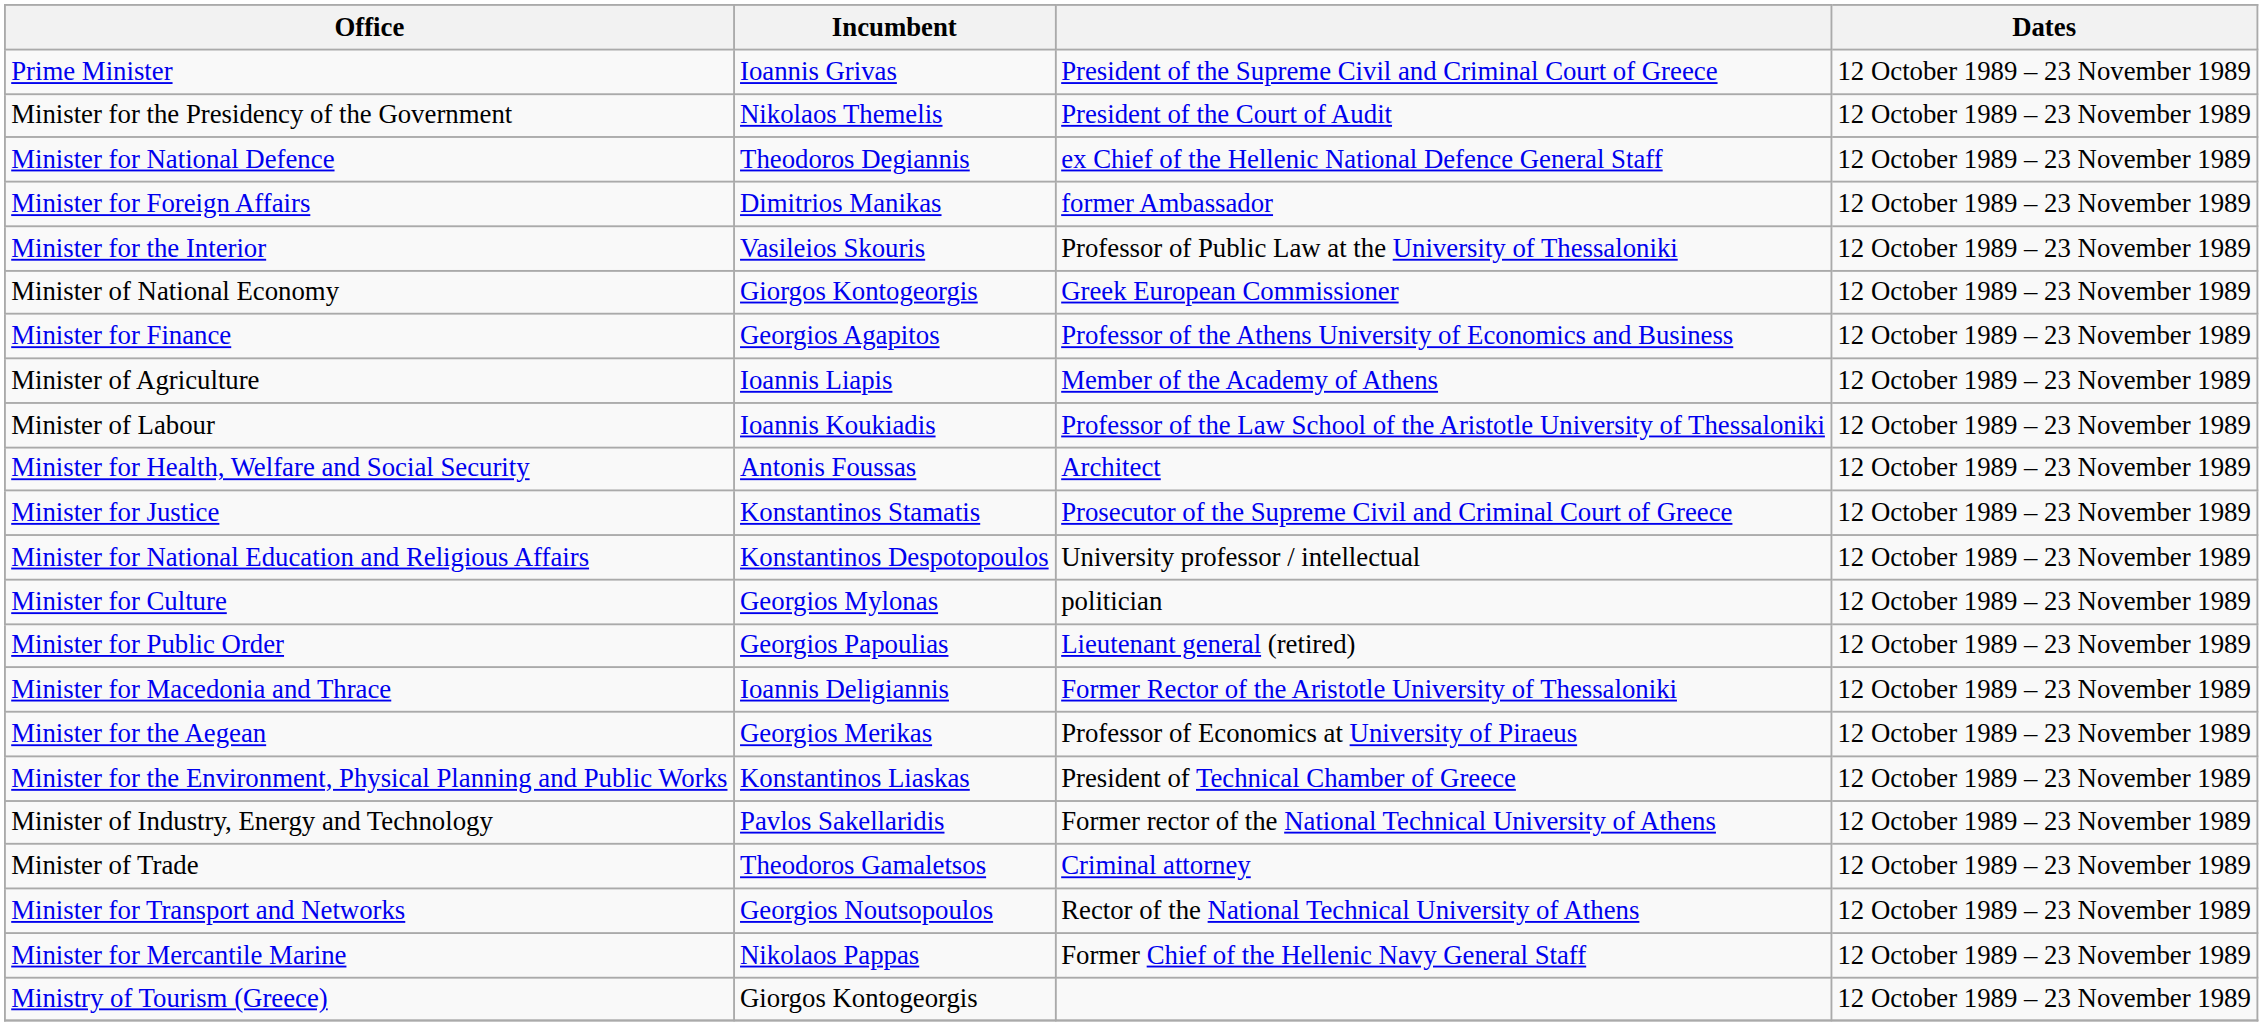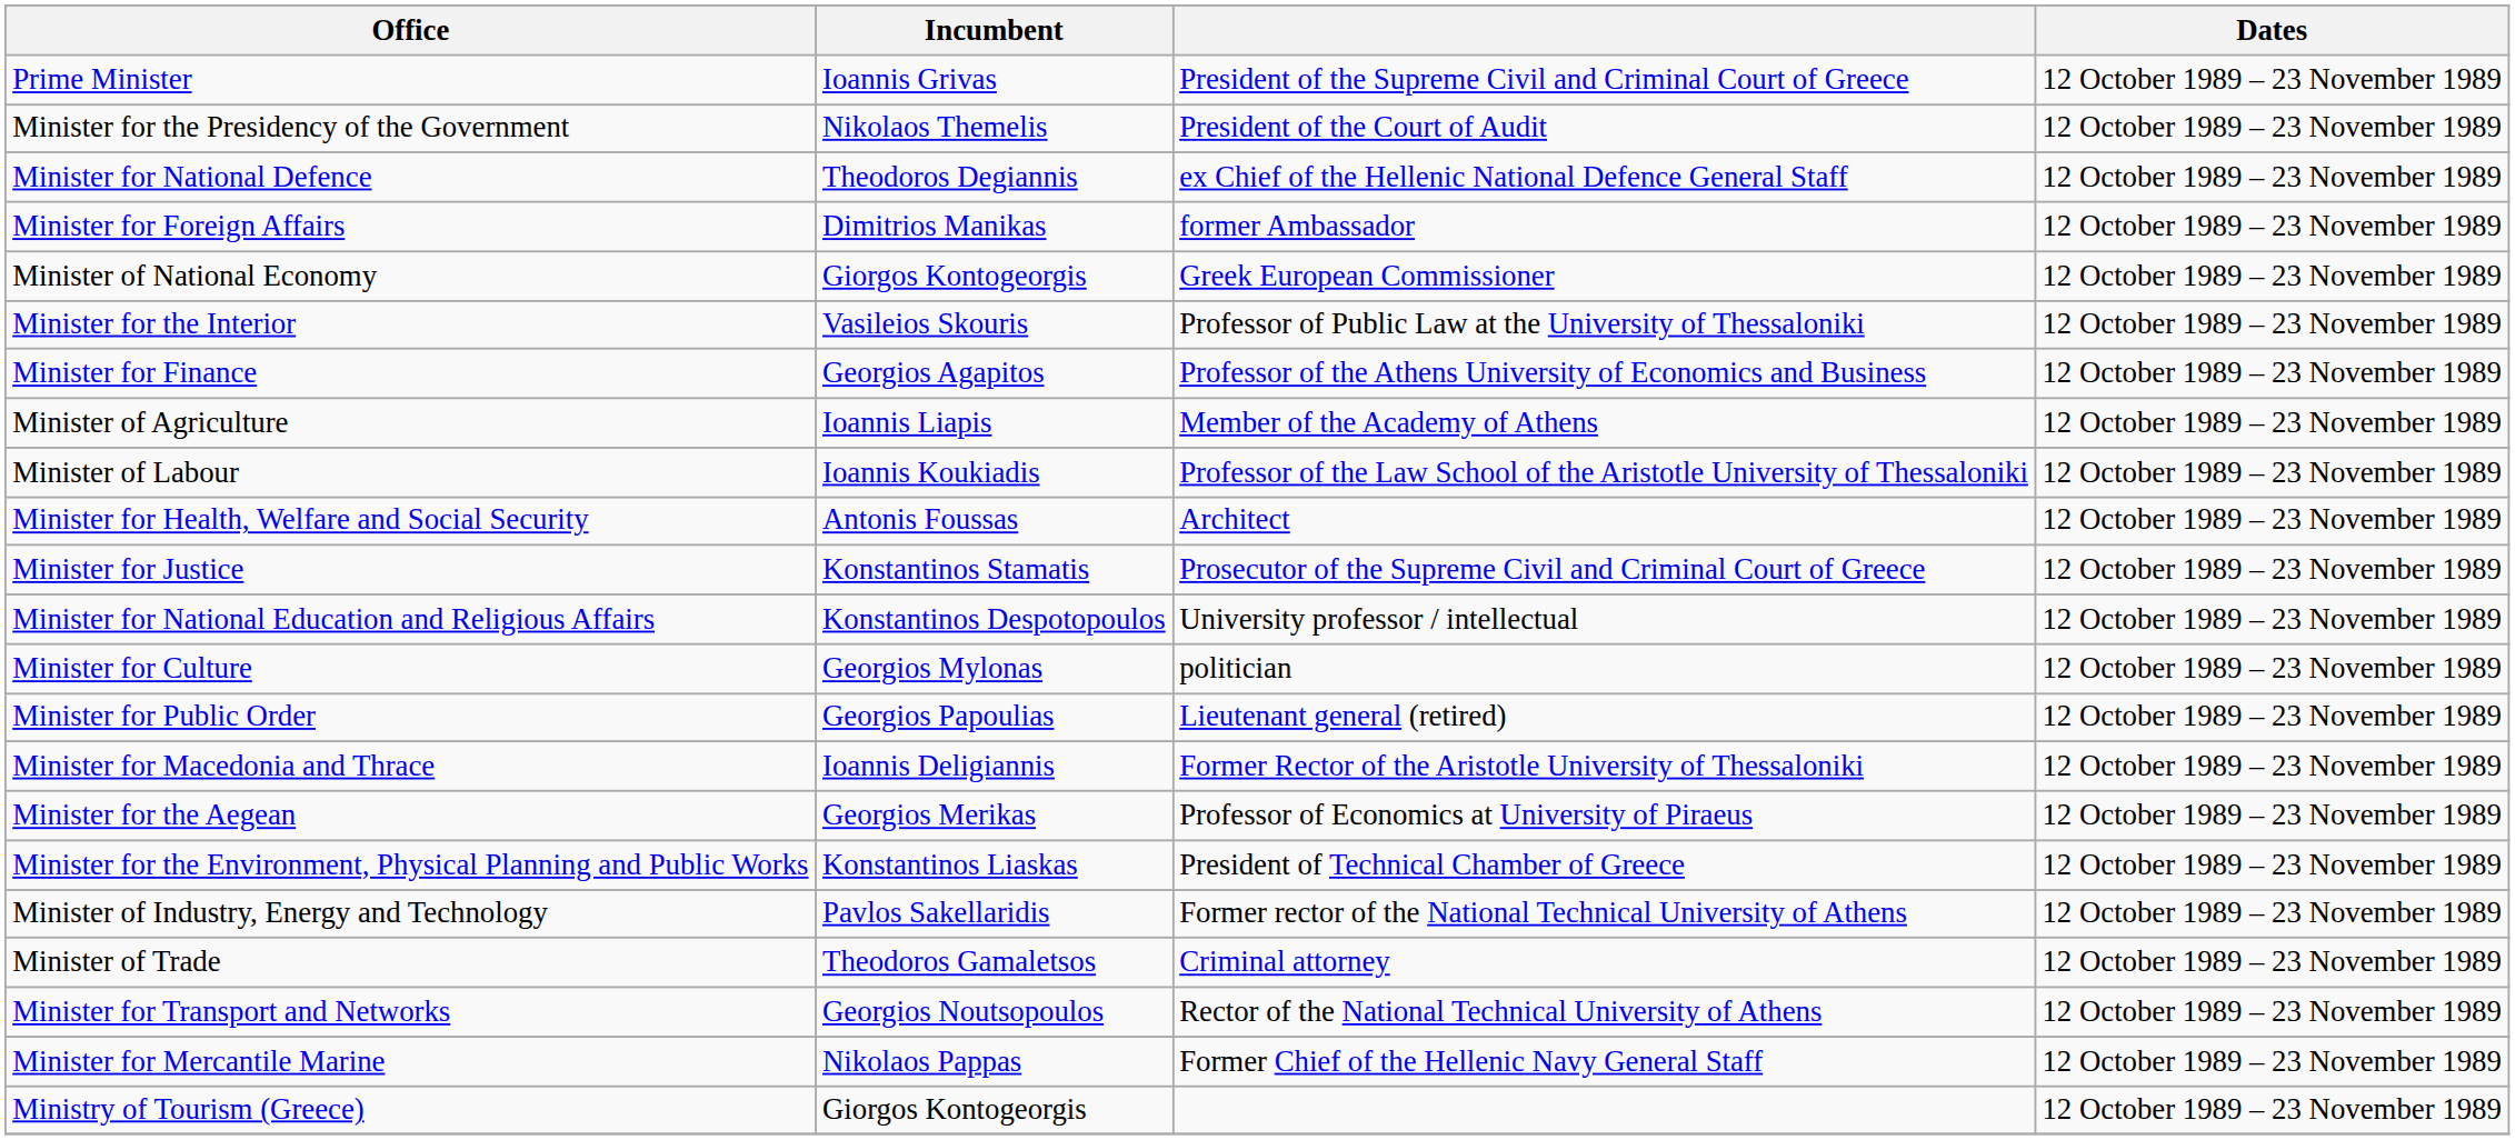rows swapped: Minister for the Interior <-> Minister of National Economy
